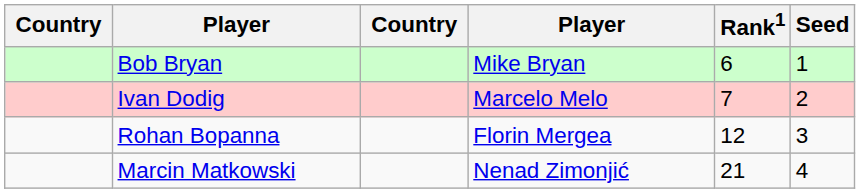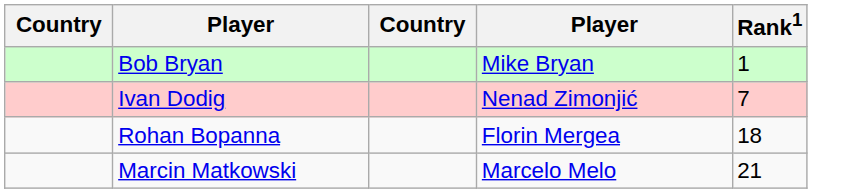- column: Seed | 1 | 2 | 3 | 4
Bob Bryan | Rank1: 6 -> 1
Ivan Dodig | column 4: Marcelo Melo -> Nenad Zimonjić
Rohan Bopanna | Rank1: 12 -> 18
Marcin Matkowski | column 4: Nenad Zimonjić -> Marcelo Melo
